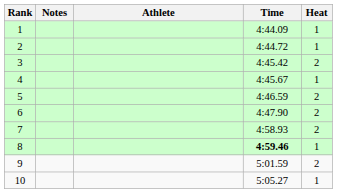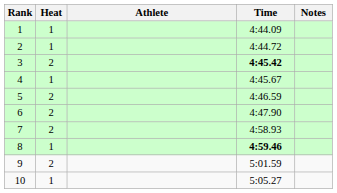columns swapped: Heat <-> Notes
3 | Time: normal -> bold
